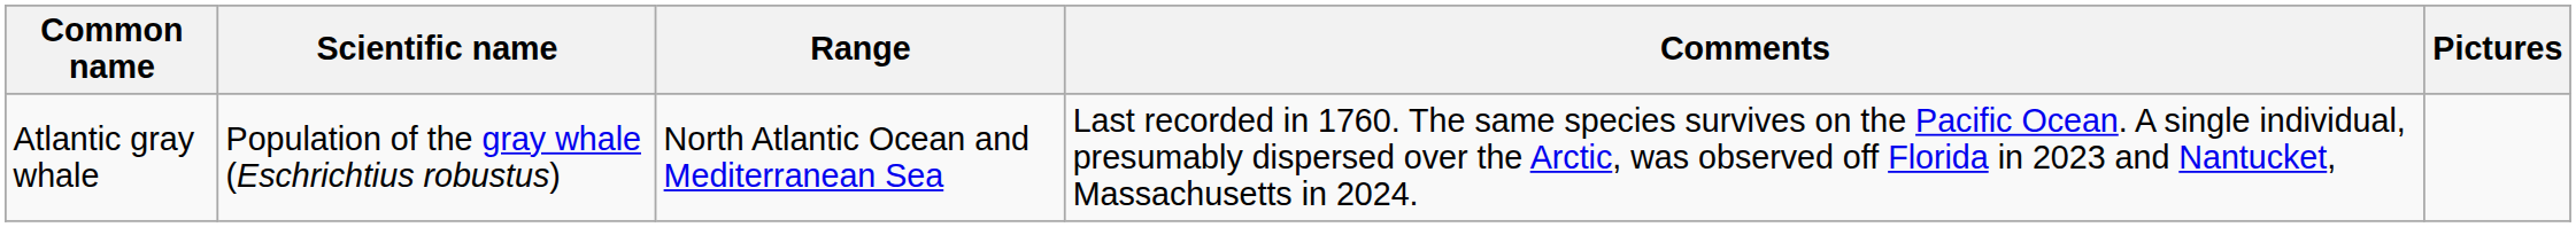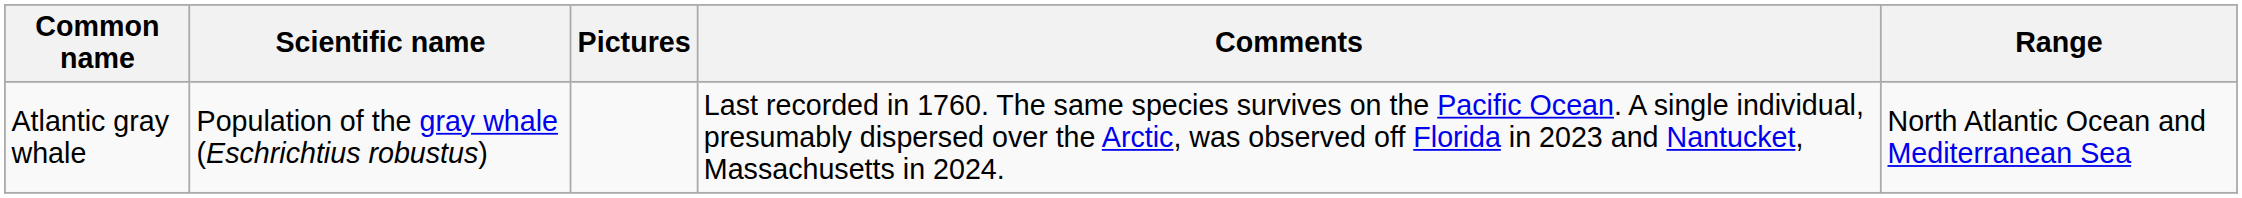columns swapped: Range <-> Pictures
